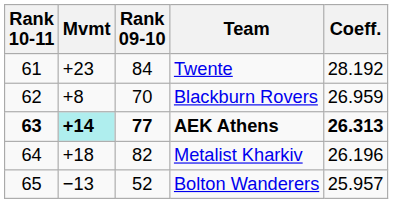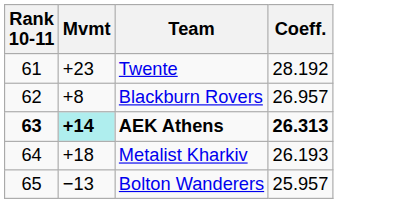- column: Rank 09-10 | 84 | 70 | 77 | 82 | 52
Blackburn Rovers | Coeff.: 26.959 -> 26.957
Metalist Kharkiv | Coeff.: 26.196 -> 26.193
